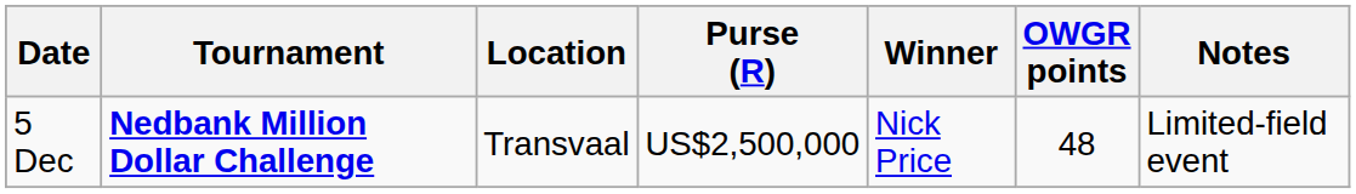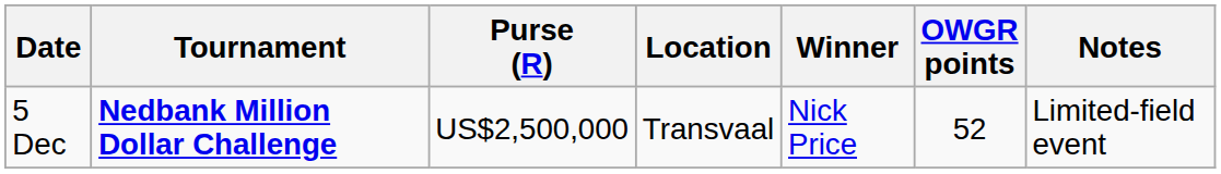columns swapped: Location <-> Purse (R)
5 Dec | OWGR points: 48 -> 52
